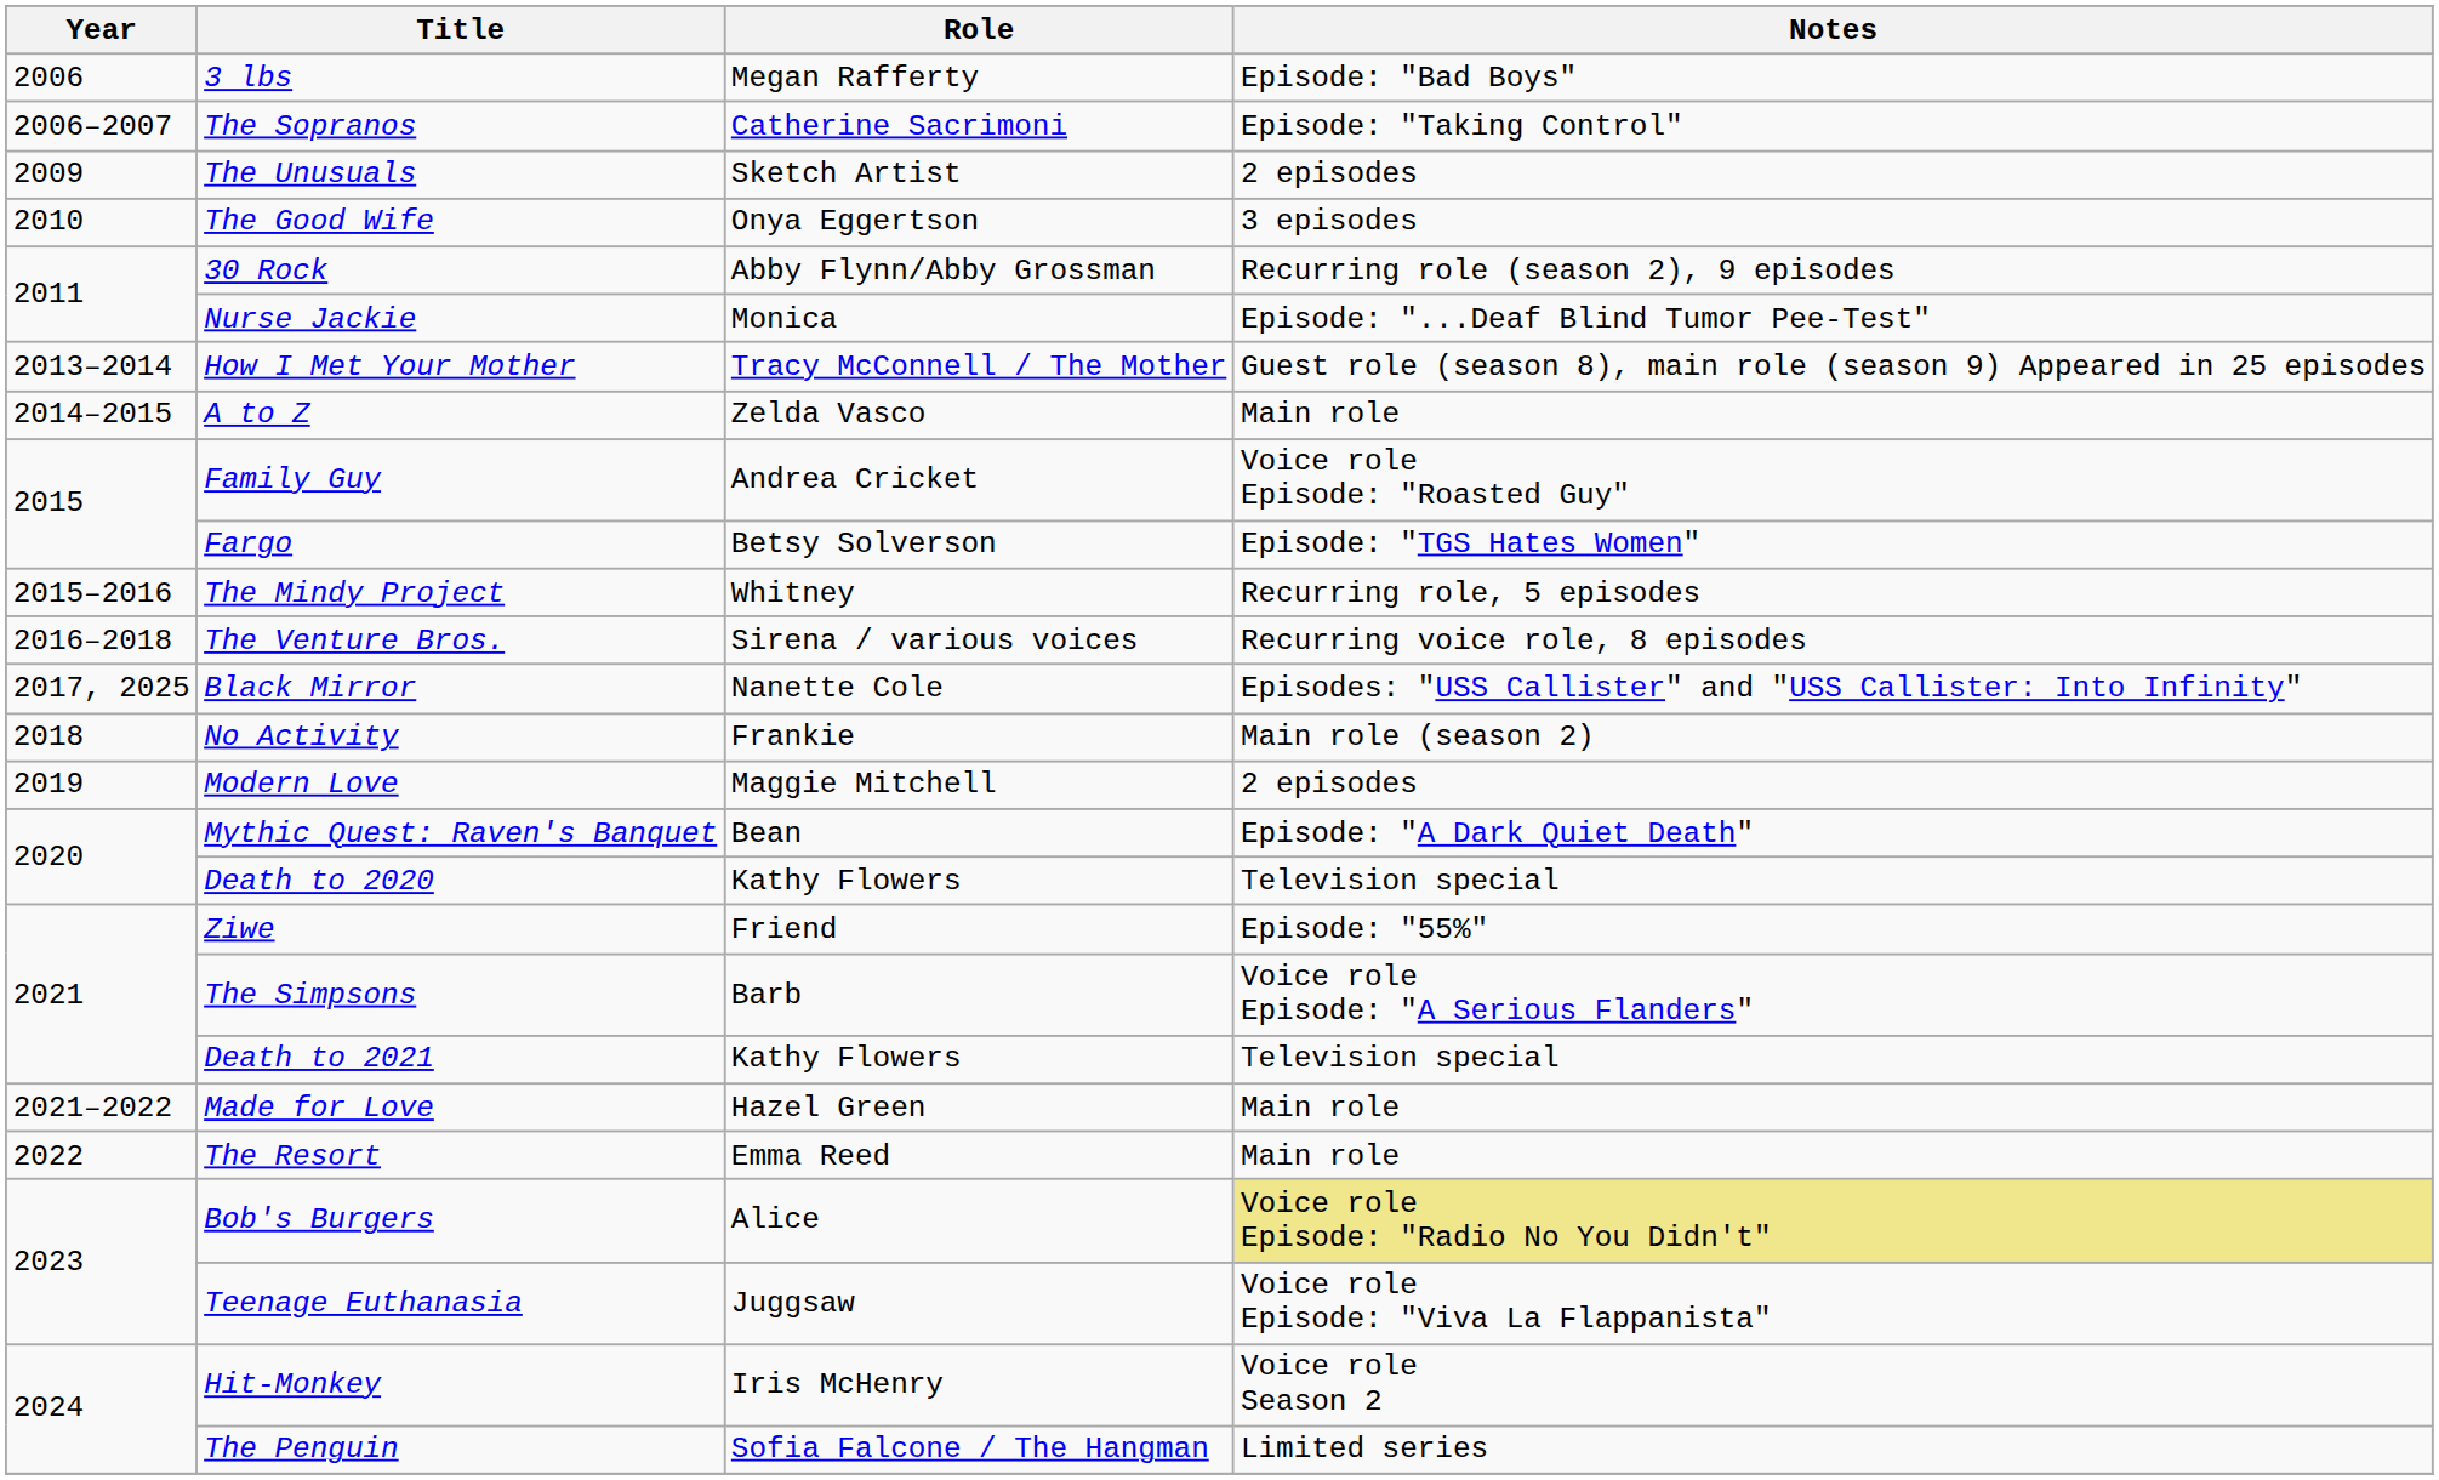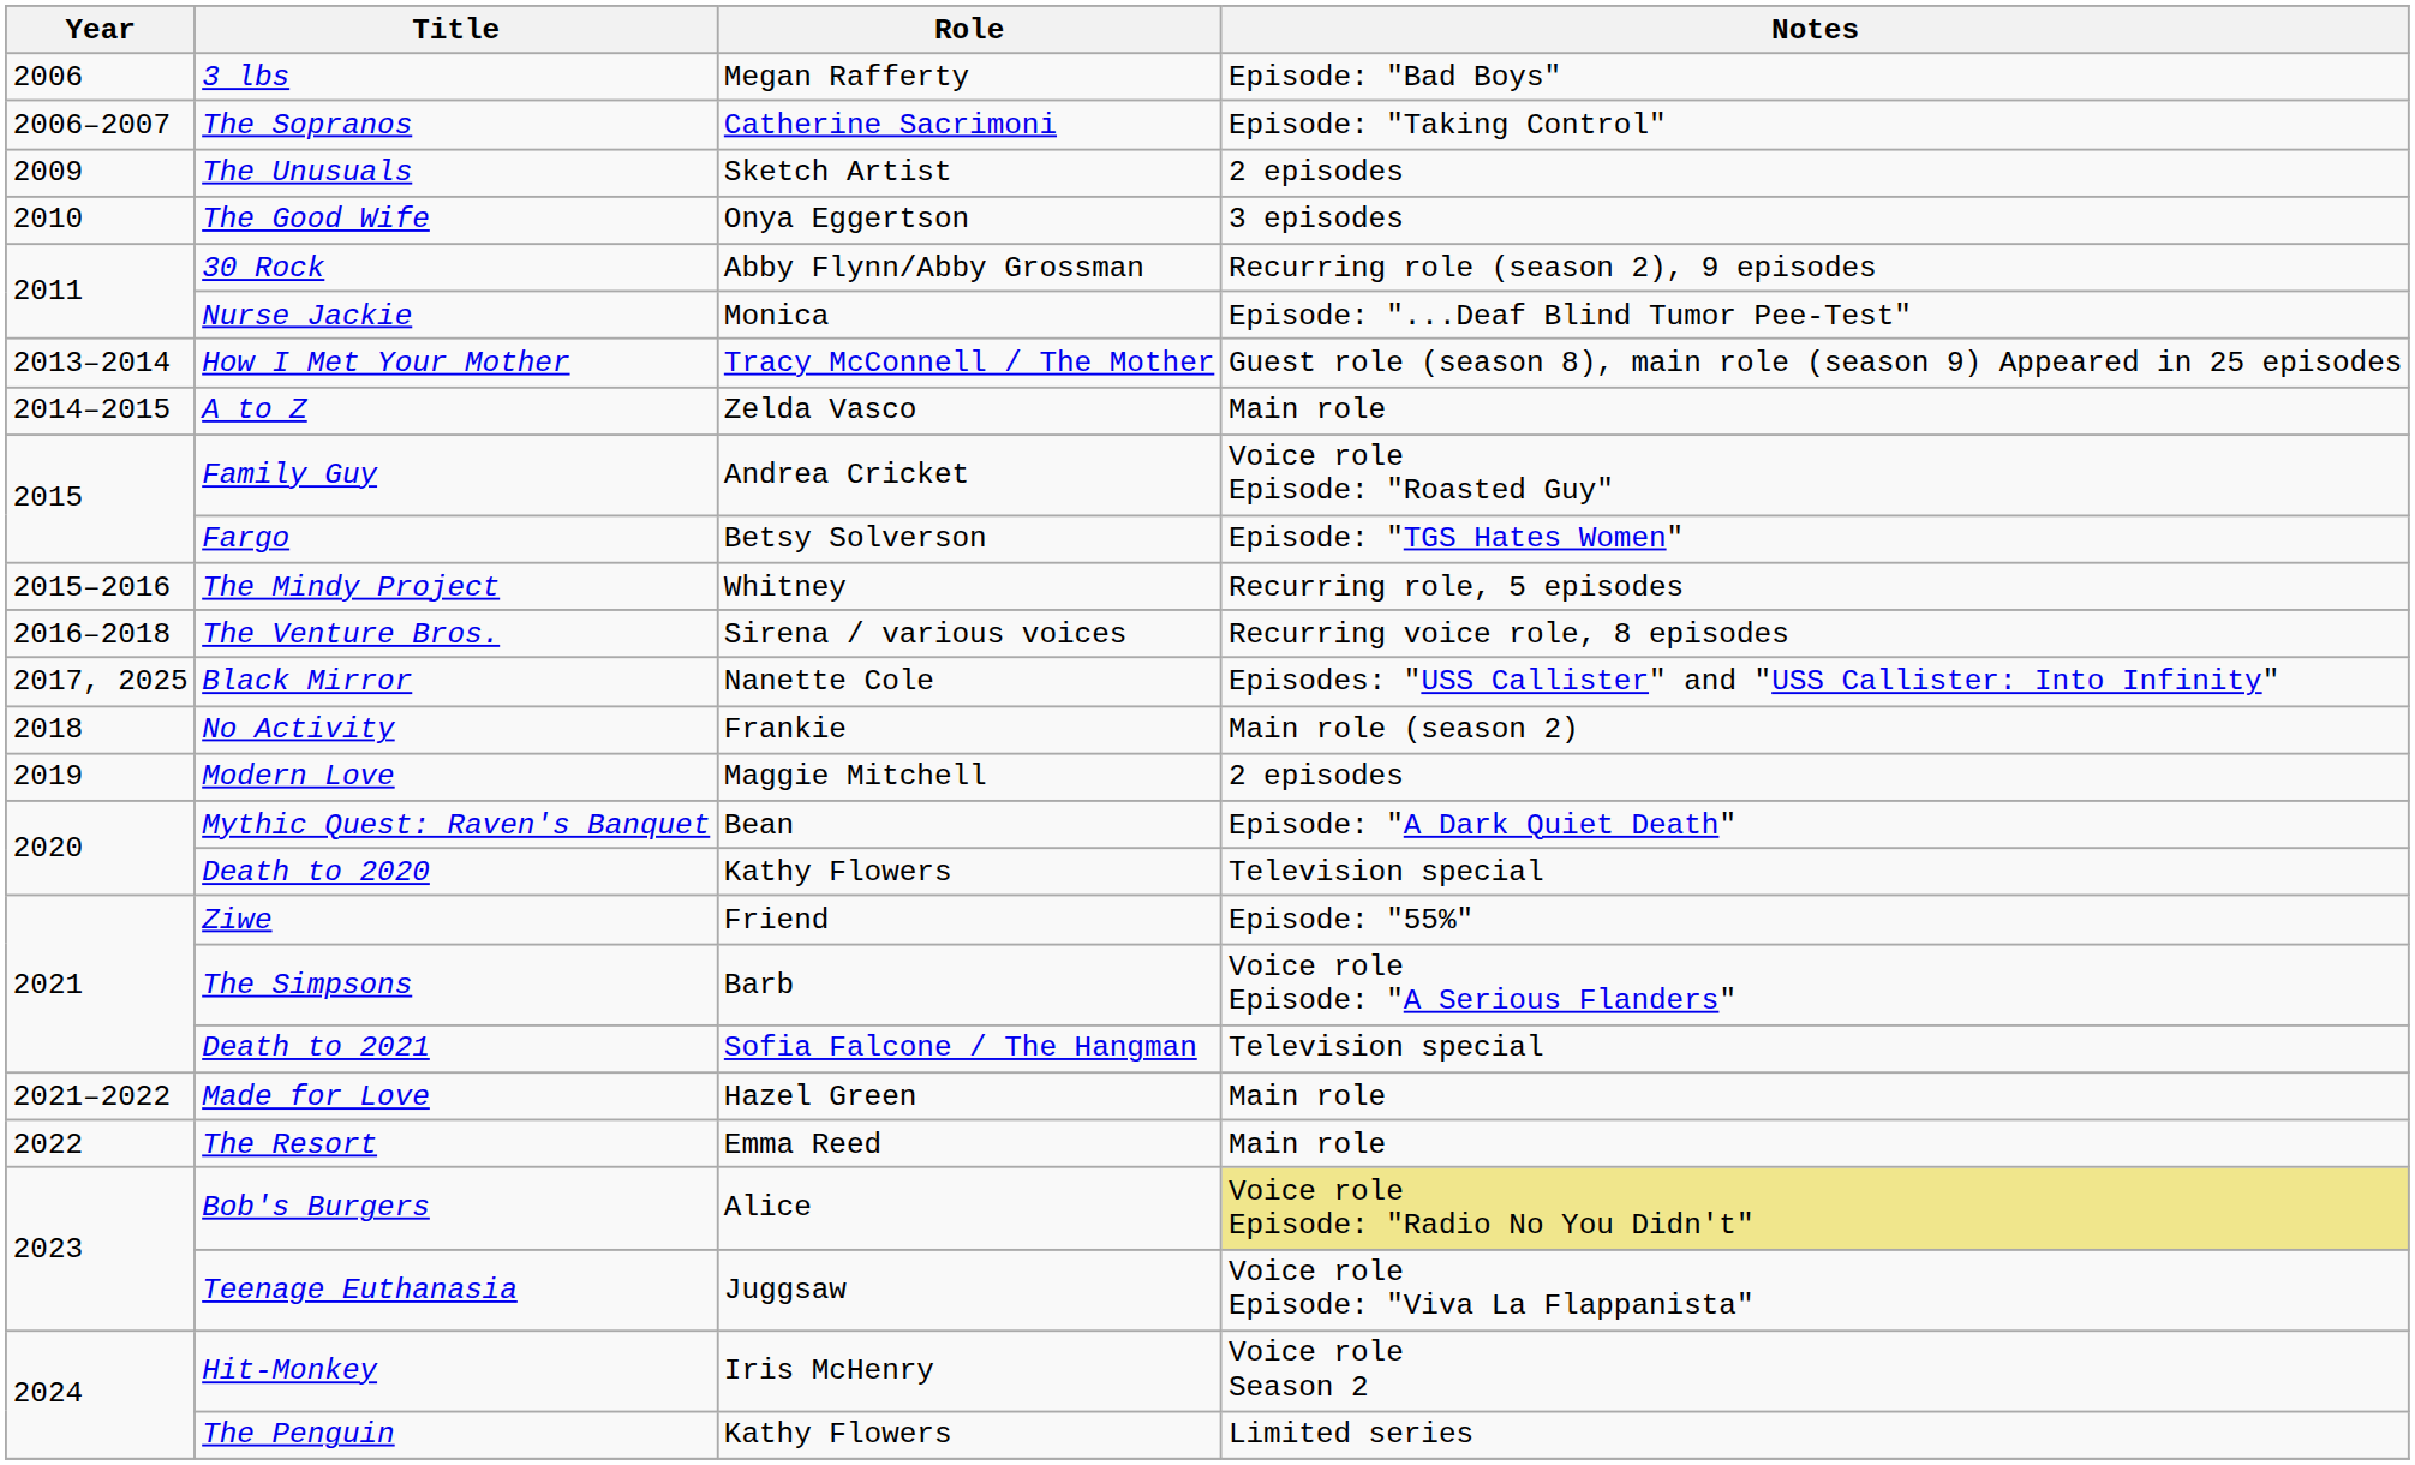Death to 2021 | Role: Kathy Flowers -> Sofia Falcone / The Hangman
The Penguin | Role: Sofia Falcone / The Hangman -> Kathy Flowers
